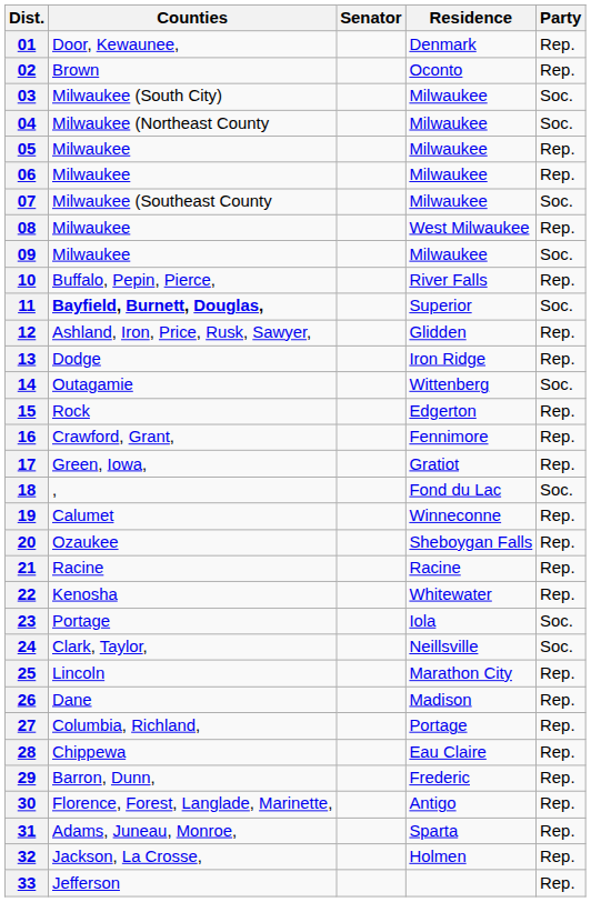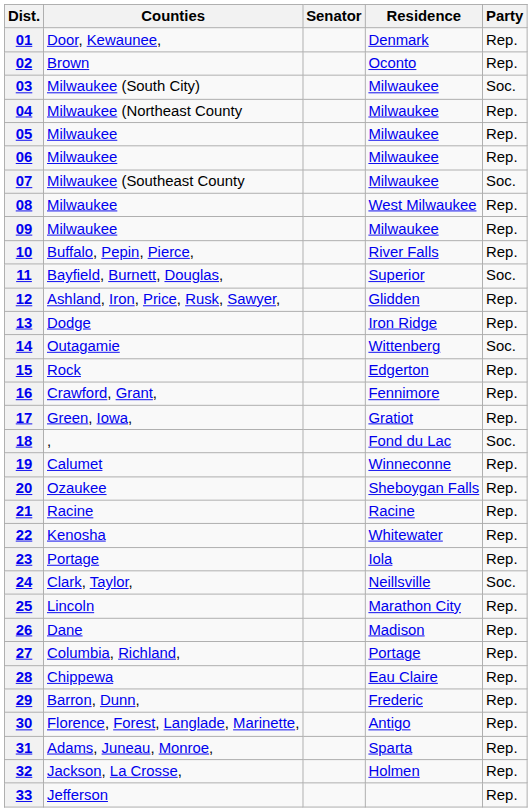04 | Party: Soc. -> Rep.
09 | Party: Soc. -> Rep.
11 | Counties: bold -> normal
23 | Party: Soc. -> Rep.
